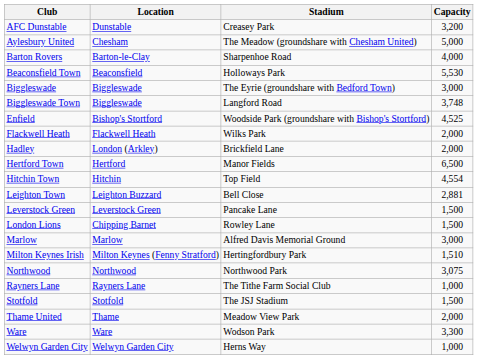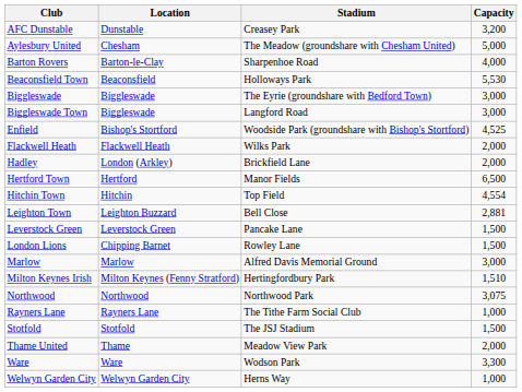Biggleswade Town | Capacity: 3,748 -> 3,000
